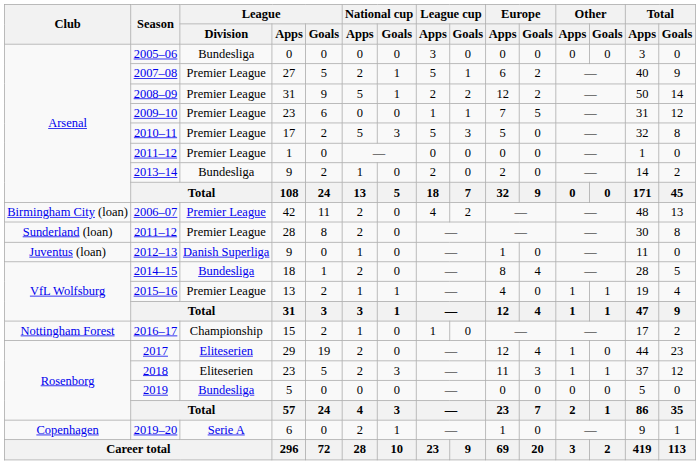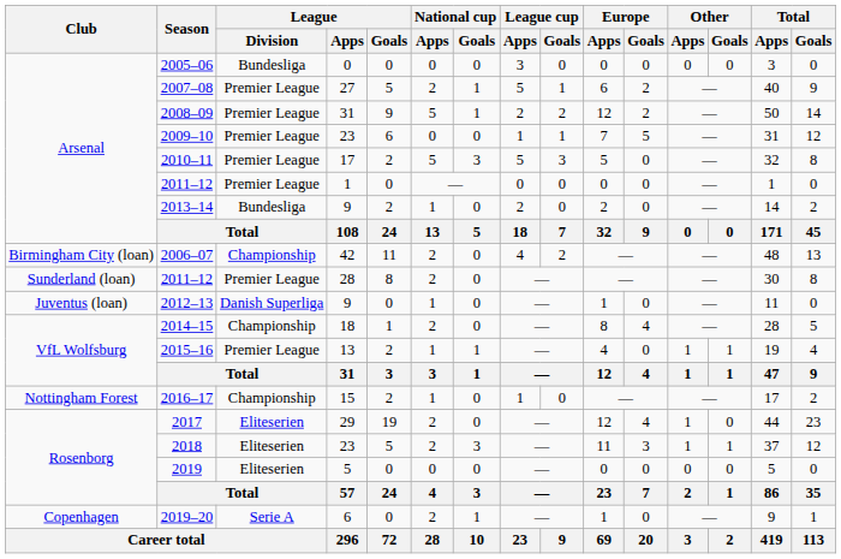2006–07 | League / Division: Premier League -> Championship
2014–15 | League / Division: Bundesliga -> Championship
2019 | League / Division: Bundesliga -> Eliteserien
